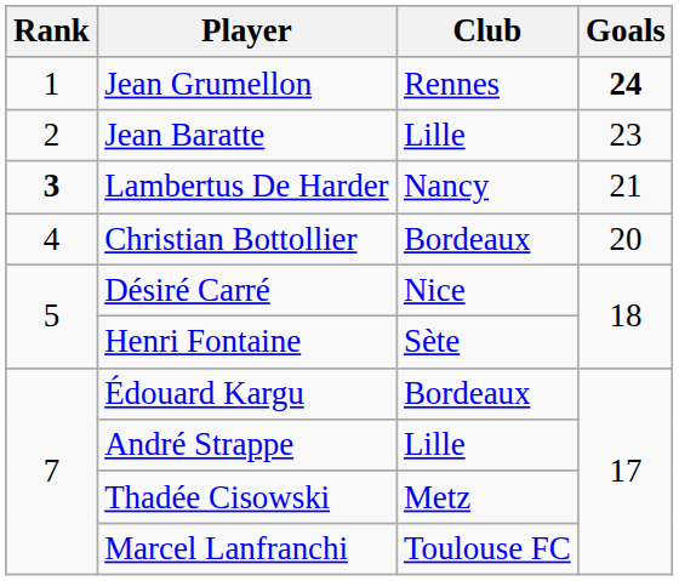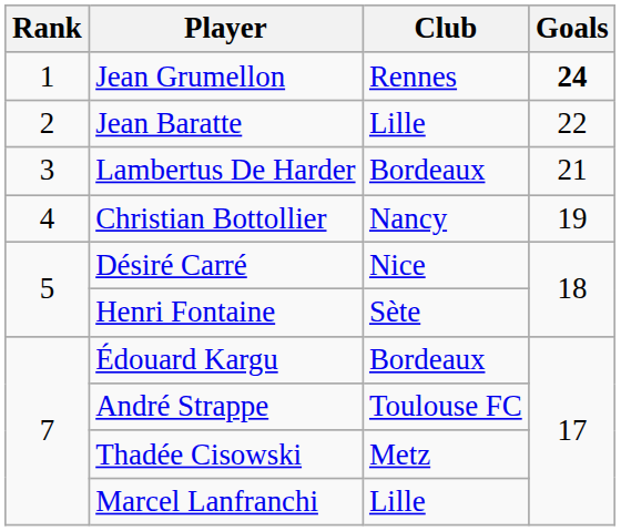Jean Baratte | Goals: 23 -> 22
Lambertus De Harder | Rank: bold -> normal
Lambertus De Harder | Club: Nancy -> Bordeaux
Christian Bottollier | Club: Bordeaux -> Nancy
Christian Bottollier | Goals: 20 -> 19
André Strappe | Club: Lille -> Toulouse FC
Marcel Lanfranchi | Club: Toulouse FC -> Lille
